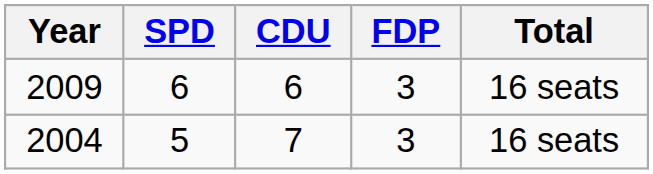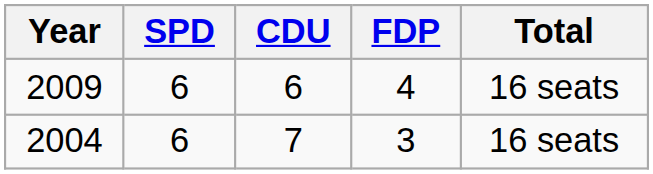2009 | FDP: 3 -> 4
2004 | SPD: 5 -> 6
